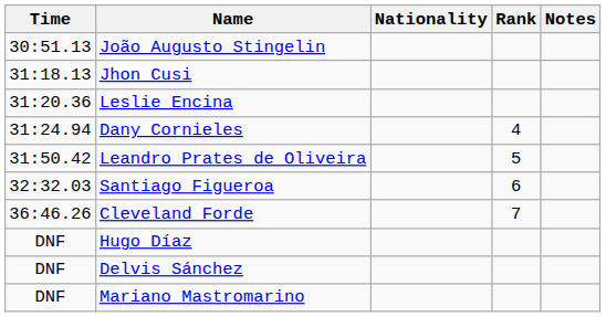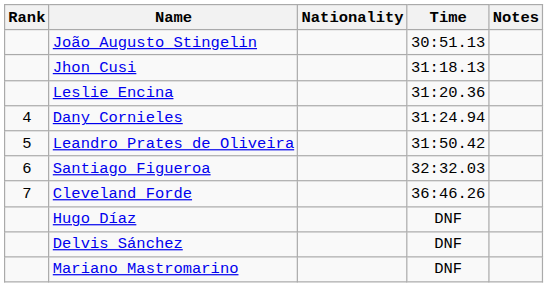columns swapped: Rank <-> Time
